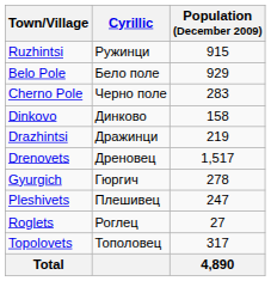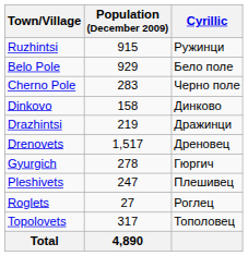columns swapped: Cyrillic <-> Population (December 2009)
